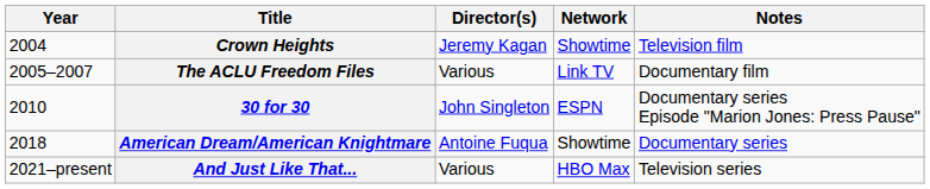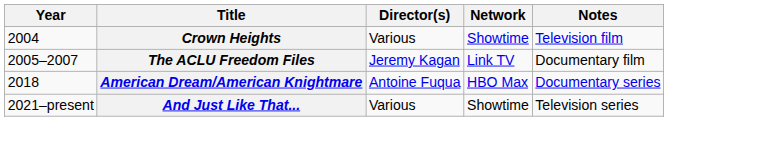Crown Heights | Director(s): Jeremy Kagan -> Various
The ACLU Freedom Files | Director(s): Various -> Jeremy Kagan
- row: 2010 | 30 for 30 | John Singleton | ESPN | Documentary series Episode "Marion Jones: Press Pause"
American Dream/American Knightmare | Network: Showtime -> HBO Max
And Just Like That... | Network: HBO Max -> Showtime
